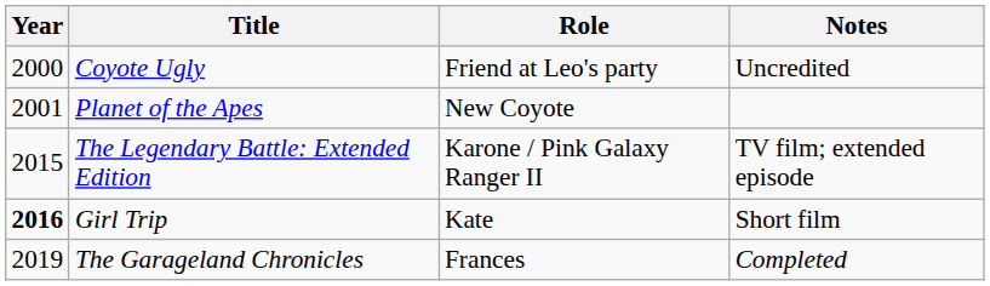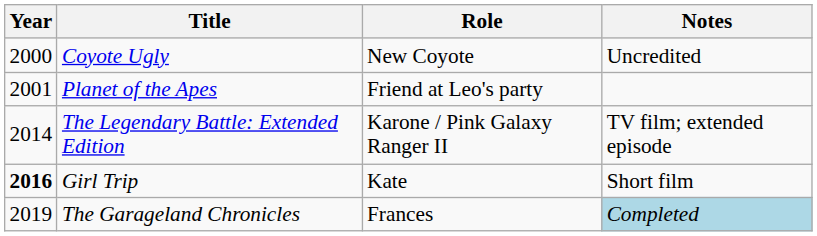Coyote Ugly | Role: Friend at Leo's party -> New Coyote
Planet of the Apes | Role: New Coyote -> Friend at Leo's party
The Legendary Battle: Extended Edition | Year: 2015 -> 2014
The Garageland Chronicles | Notes: no background -> lightblue background
